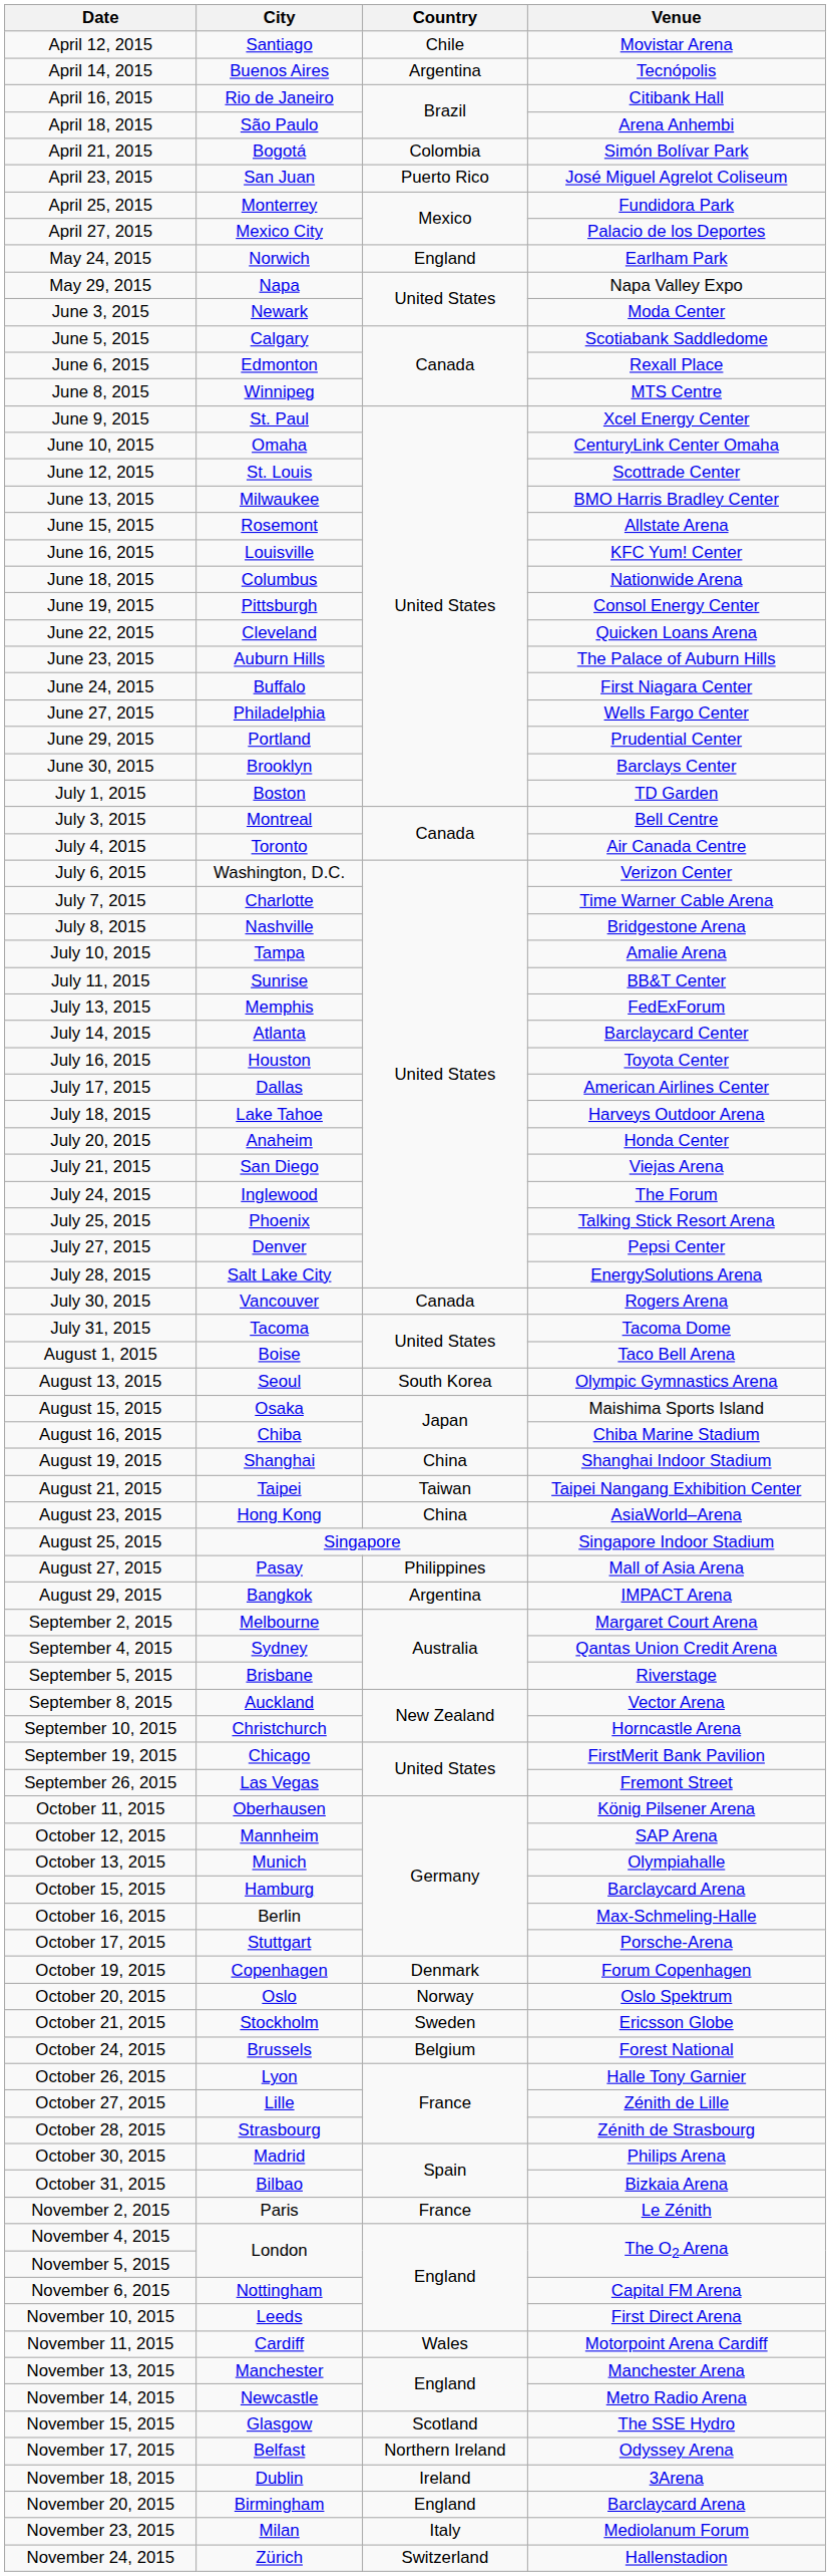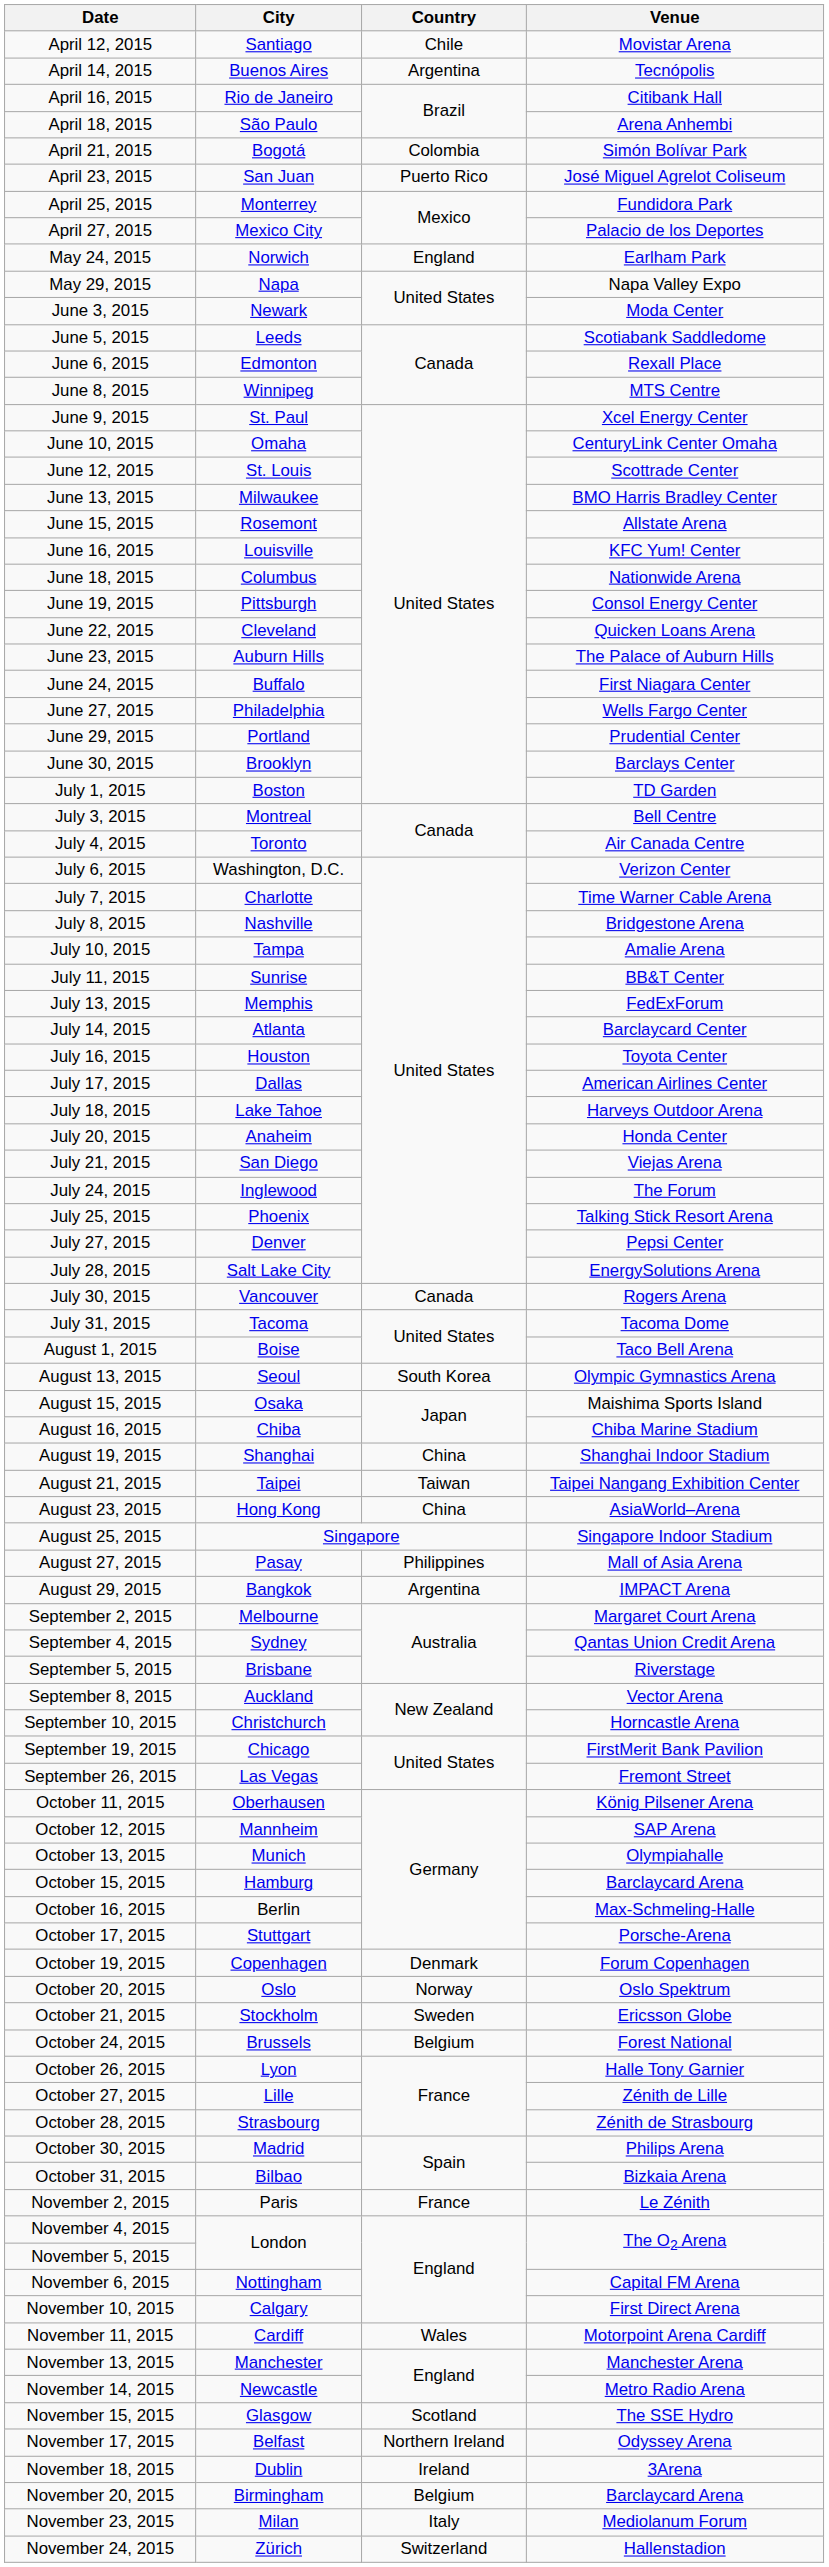June 5, 2015 | City: Calgary -> Leeds
November 10, 2015 | City: Leeds -> Calgary
November 20, 2015 | Country: England -> Belgium
